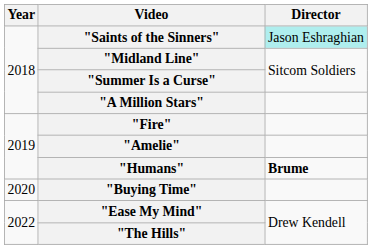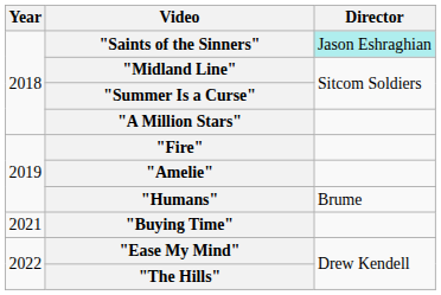"Humans" | Director: bold -> normal
"Buying Time" | Year: 2020 -> 2021
